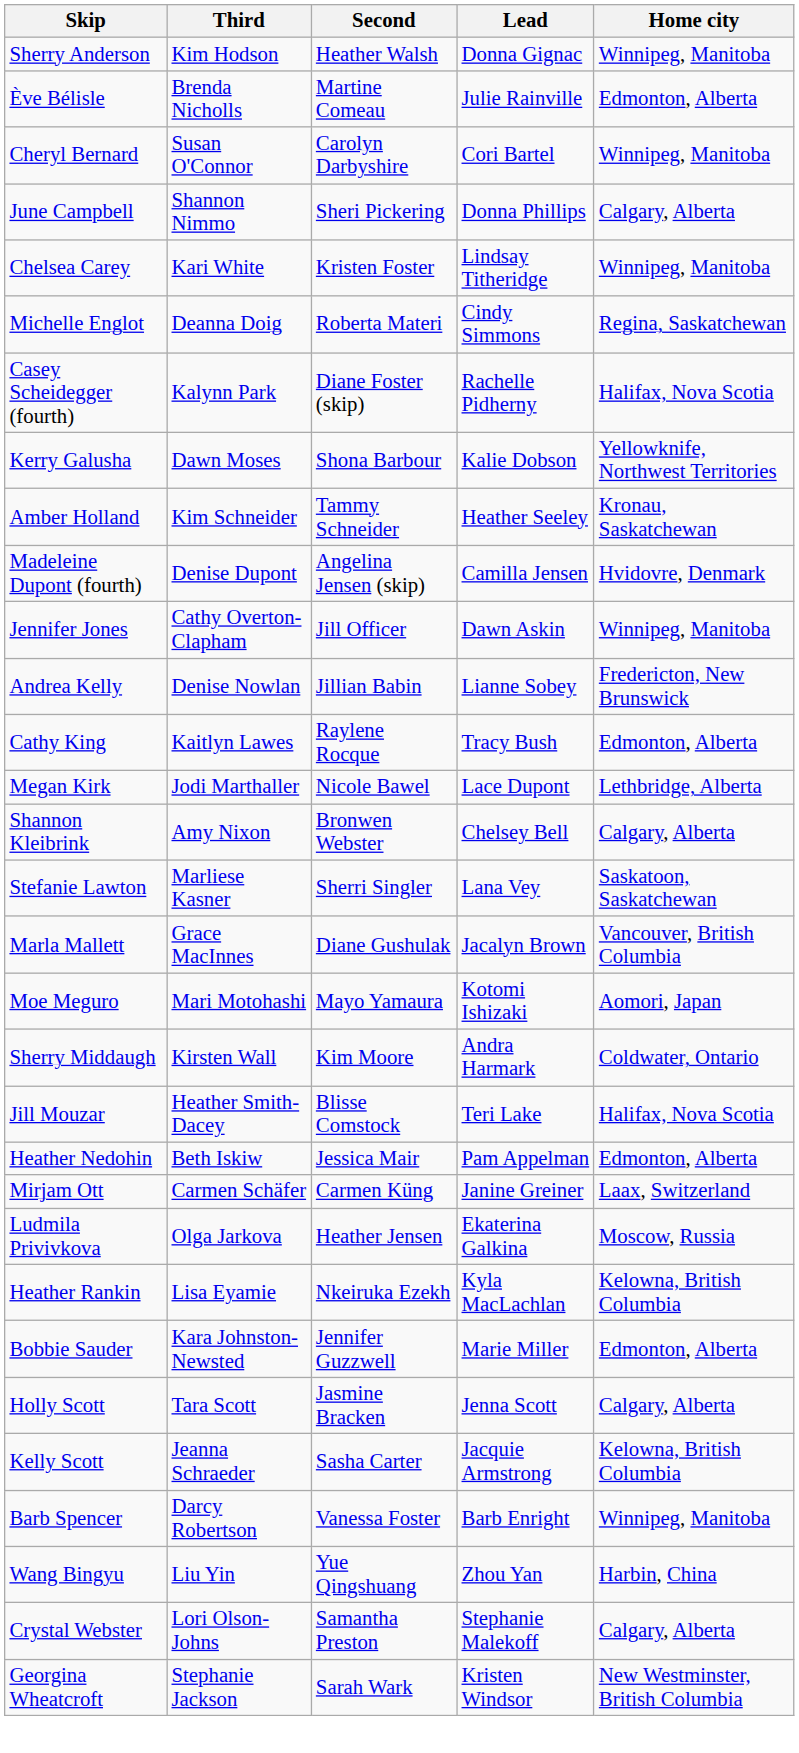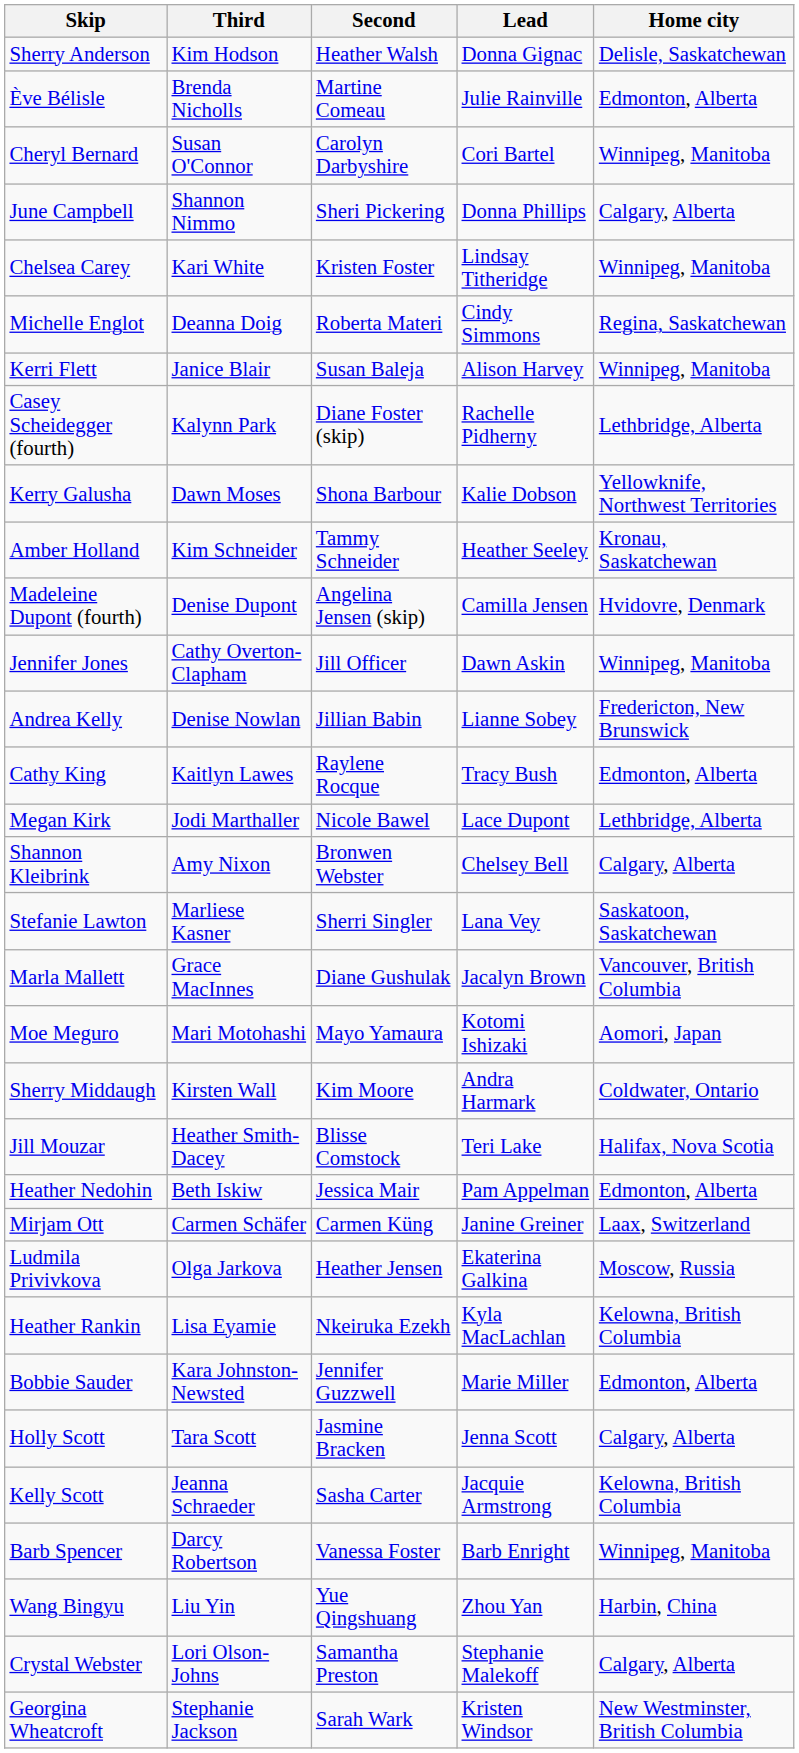Sherry Anderson | Home city: Winnipeg, Manitoba -> Delisle, Saskatchewan
+ row: Kerri Flett | Janice Blair | Susan Baleja | Alison Harvey | Winnipeg, Manitoba
Casey Scheidegger (fourth) | Home city: Halifax, Nova Scotia -> Lethbridge, Alberta
